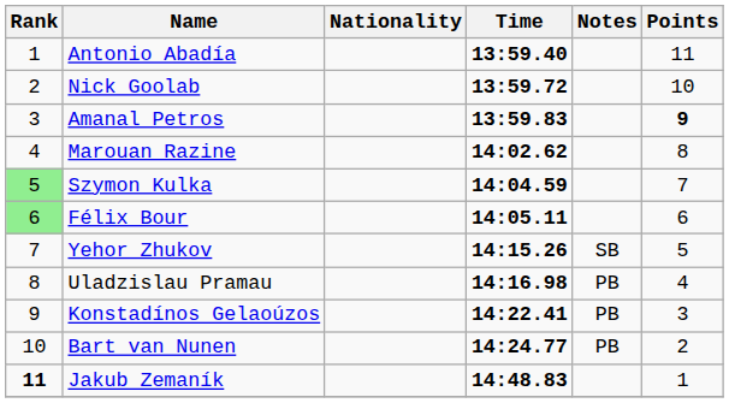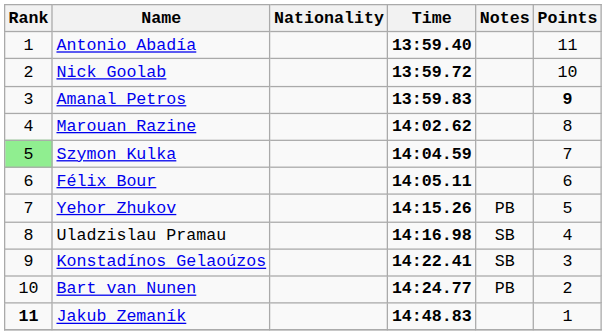Félix Bour | Rank: lightgreen background -> no background
Yehor Zhukov | Notes: SB -> PB
Uladzislau Pramau | Notes: PB -> SB
Konstadínos Gelaoúzos | Notes: PB -> SB
